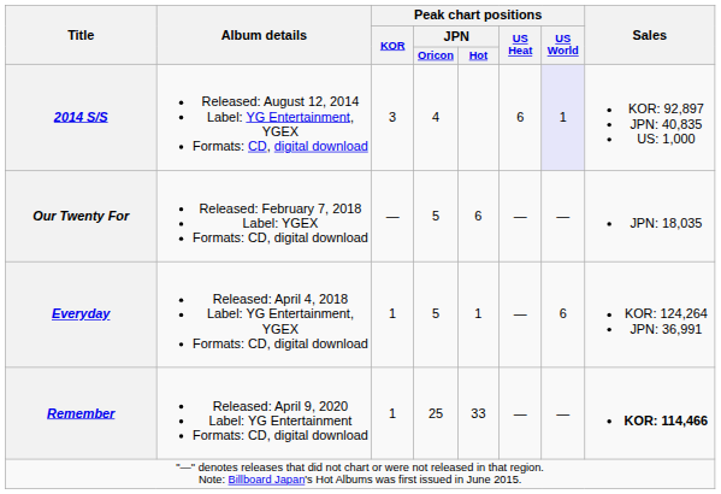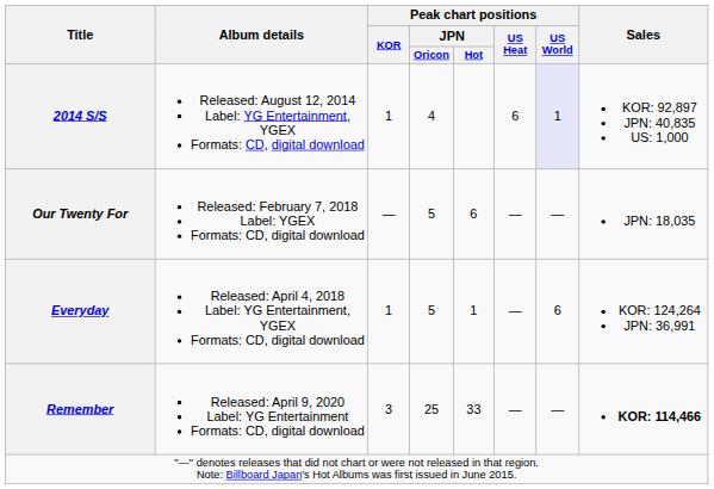2014 S/S | Peak chart positions / KOR: 3 -> 1
Remember | Peak chart positions / KOR: 1 -> 3
